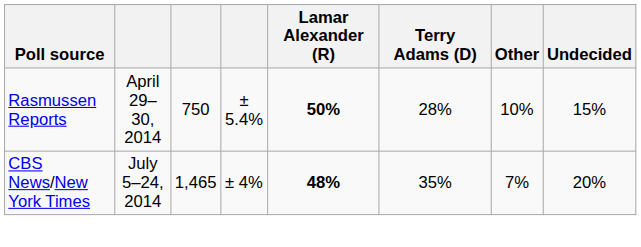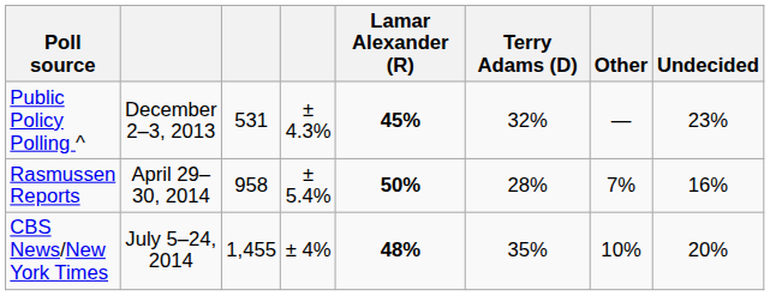+ row: Public Policy Polling ^ | December 2–3, 2013 | 531 | ± 4.3% | 45% | 32% | — | 23%
Rasmussen Reports | column 3: 750 -> 958
Rasmussen Reports | Other: 10% -> 7%
Rasmussen Reports | Undecided: 15% -> 16%
CBS News/New York Times | column 3: 1,465 -> 1,455
CBS News/New York Times | Other: 7% -> 10%
